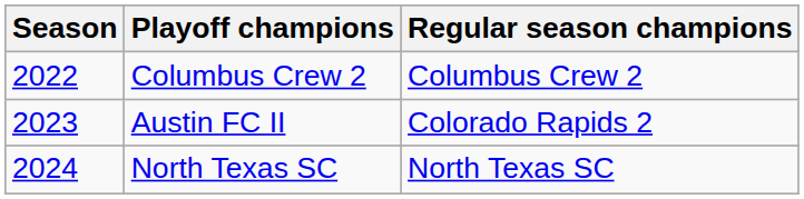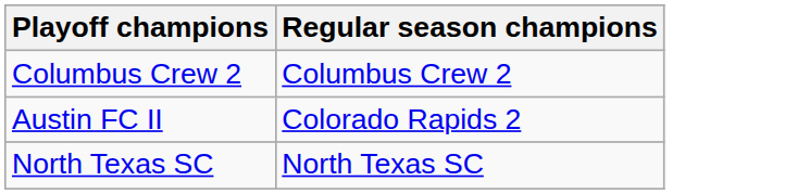- column: Season | 2022 | 2023 | 2024
